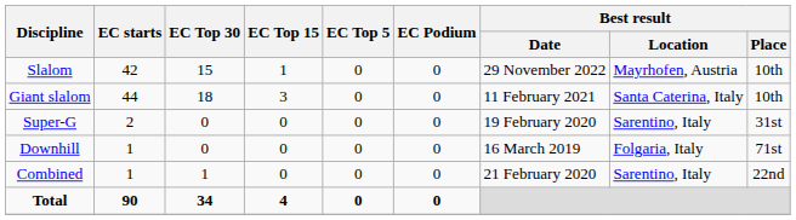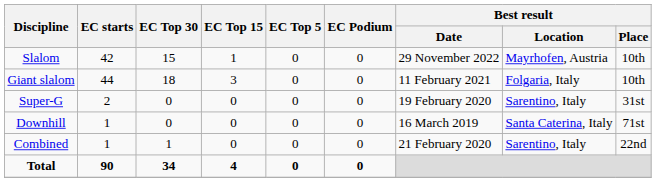Giant slalom | Best result / Location: Santa Caterina, Italy -> Folgaria, Italy
Downhill | Best result / Location: Folgaria, Italy -> Santa Caterina, Italy
